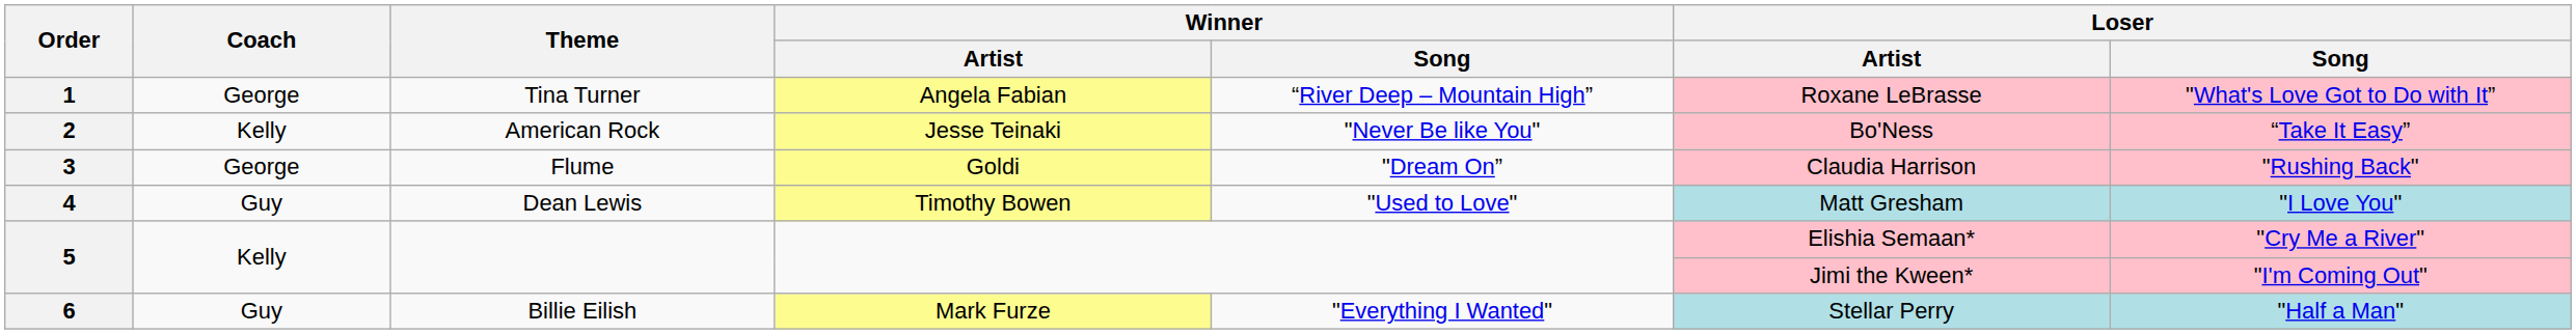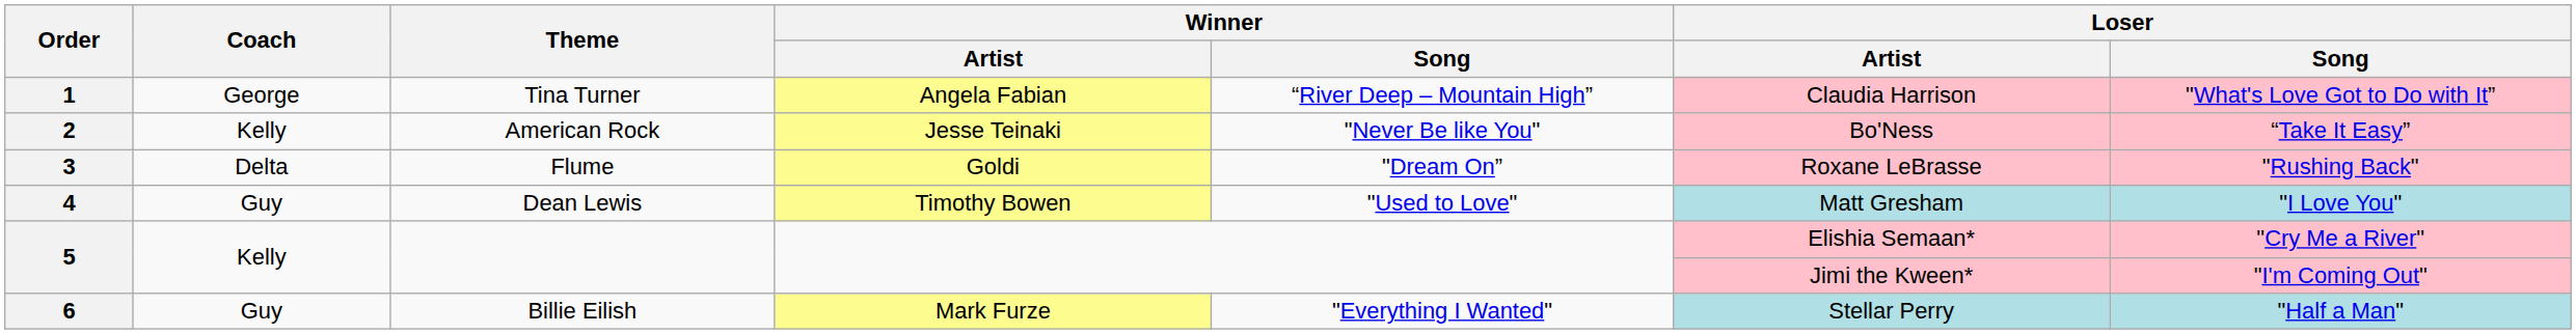1 | Loser / Artist: Roxane LeBrasse -> Claudia Harrison
3 | Coach: George -> Delta
3 | Loser / Artist: Claudia Harrison -> Roxane LeBrasse
